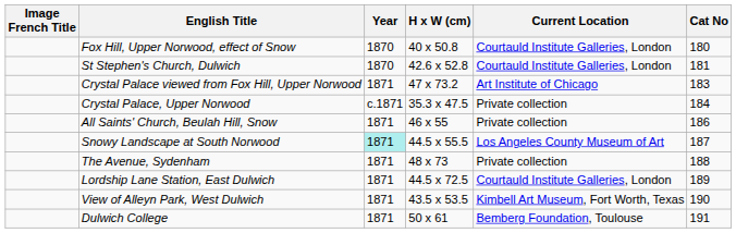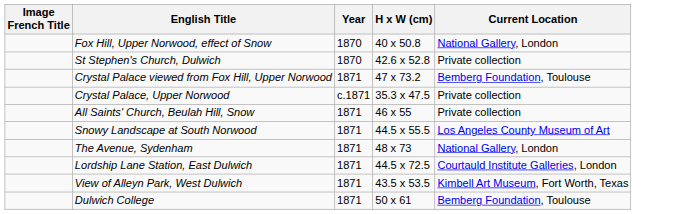- column: Cat No | 180 | 181 | 183 | 184 | 186 | 187 | 188 | 189 | 190 | 191
Fox Hill, Upper Norwood, effect of Snow | Current Location: Courtauld Institute Galleries, London -> National Gallery, London
St Stephen's Church, Dulwich | Current Location: Courtauld Institute Galleries, London -> Private collection
Crystal Palace viewed from Fox Hill, Upper Norwood | Current Location: Art Institute of Chicago -> Bemberg Foundation, Toulouse
Snowy Landscape at South Norwood | Year: paleturquoise background -> no background
The Avenue, Sydenham | Current Location: Private collection -> National Gallery, London
